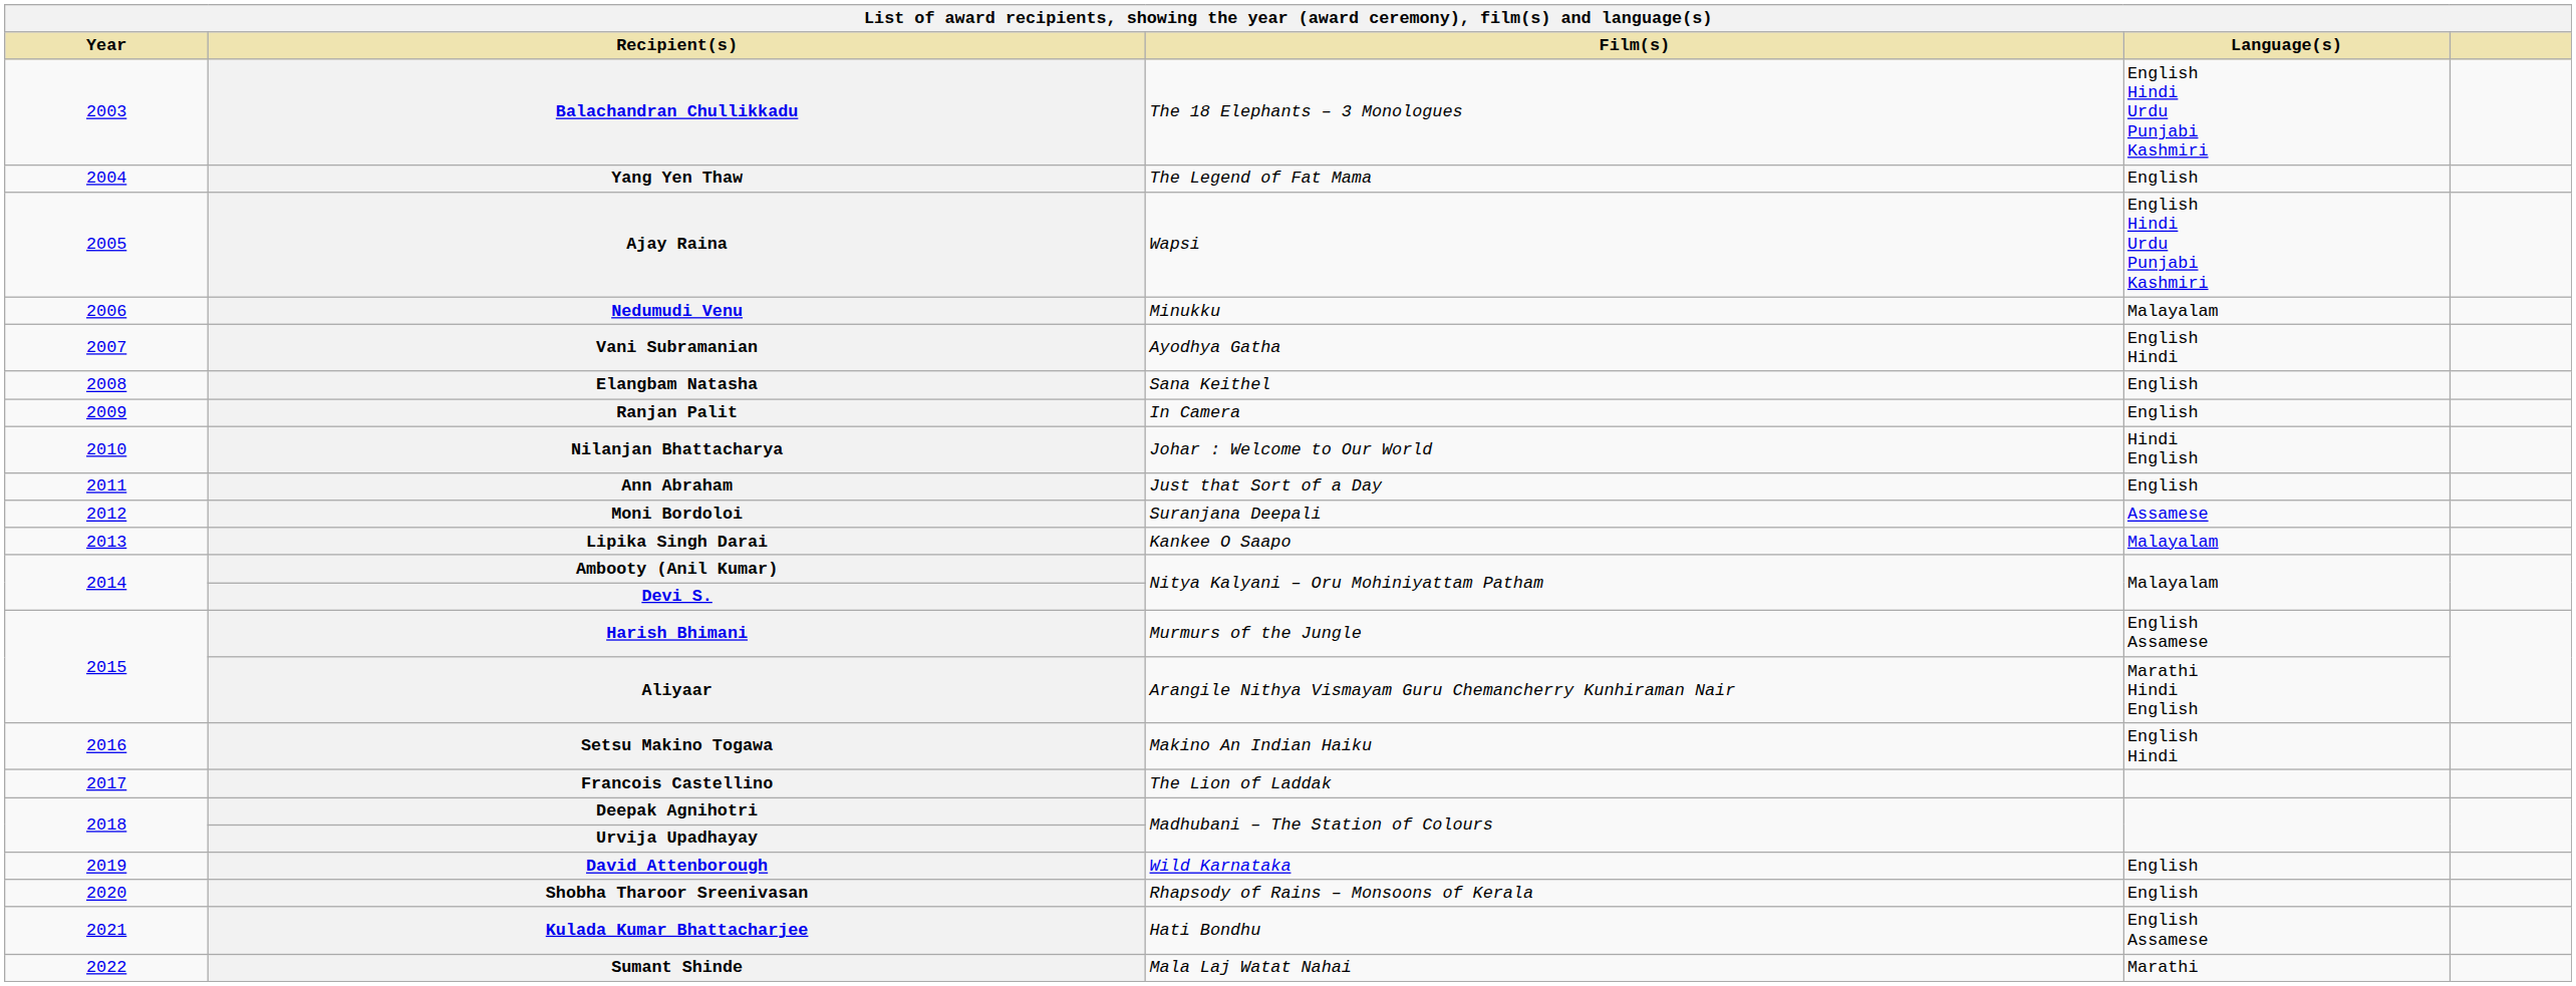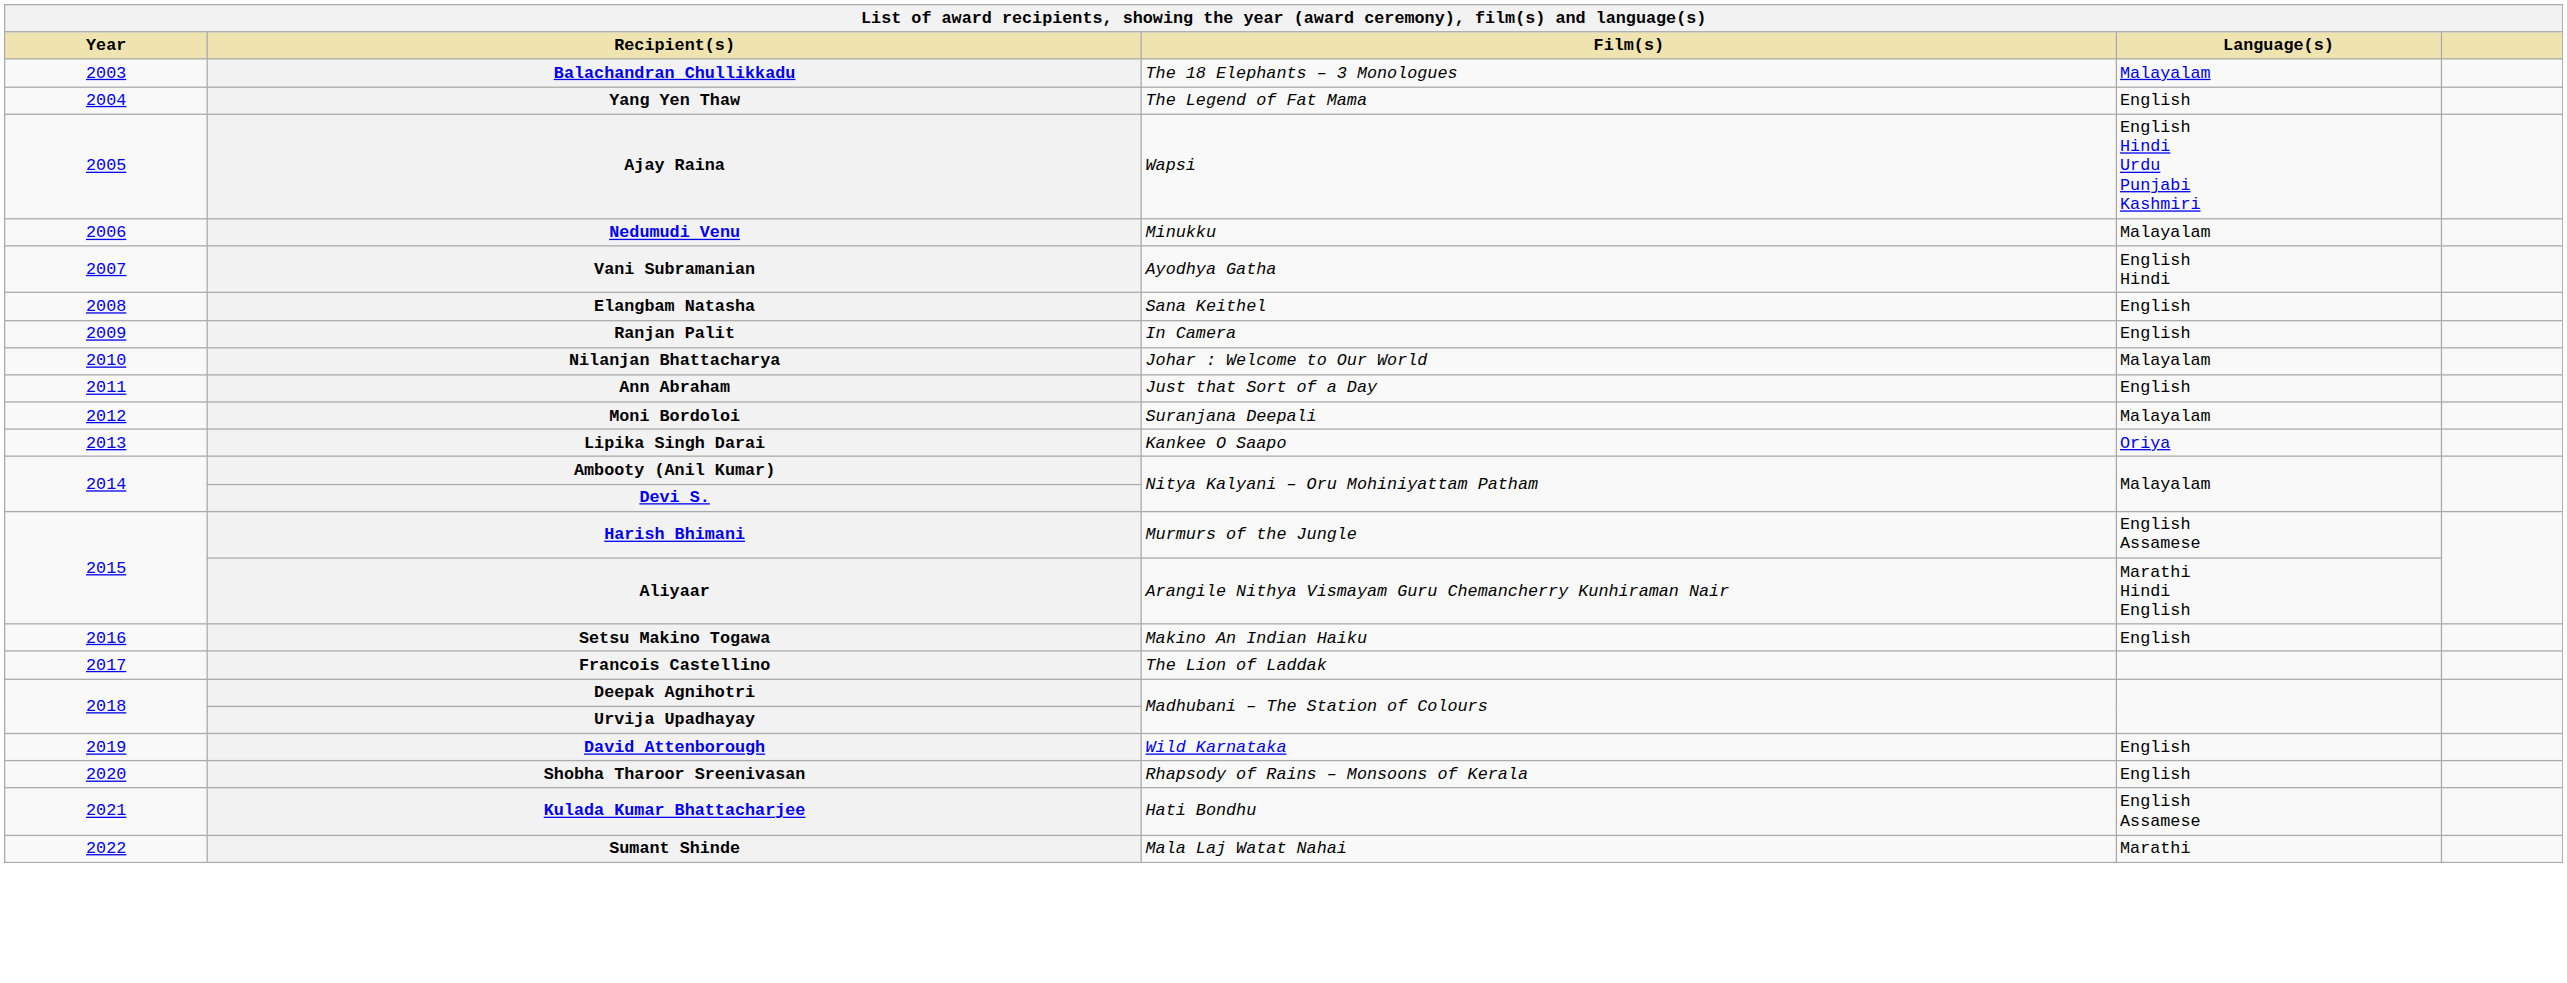Balachandran Chullikkadu | Language(s): English Hindi Urdu Punjabi Kashmiri -> Malayalam
Nilanjan Bhattacharya | Language(s): Hindi English -> Malayalam
Moni Bordoloi | Language(s): Assamese -> Malayalam
Lipika Singh Darai | Language(s): Malayalam -> Oriya
Setsu Makino Togawa | Language(s): English Hindi -> English
